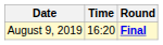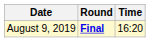columns swapped: Time <-> Round
